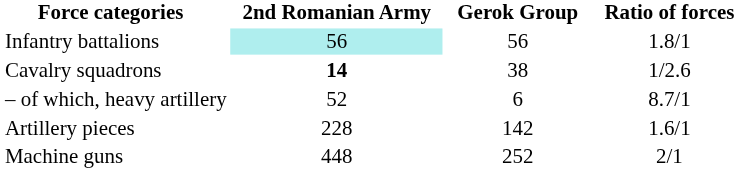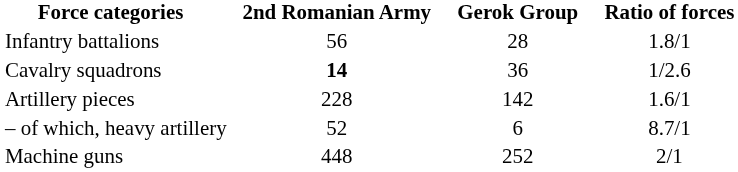Infantry battalions | 2nd Romanian Army: paleturquoise background -> no background
Infantry battalions | Gerok Group: 56 -> 28
Cavalry squadrons | Gerok Group: 38 -> 36
rows swapped: Artillery pieces <-> – of which, heavy artillery
